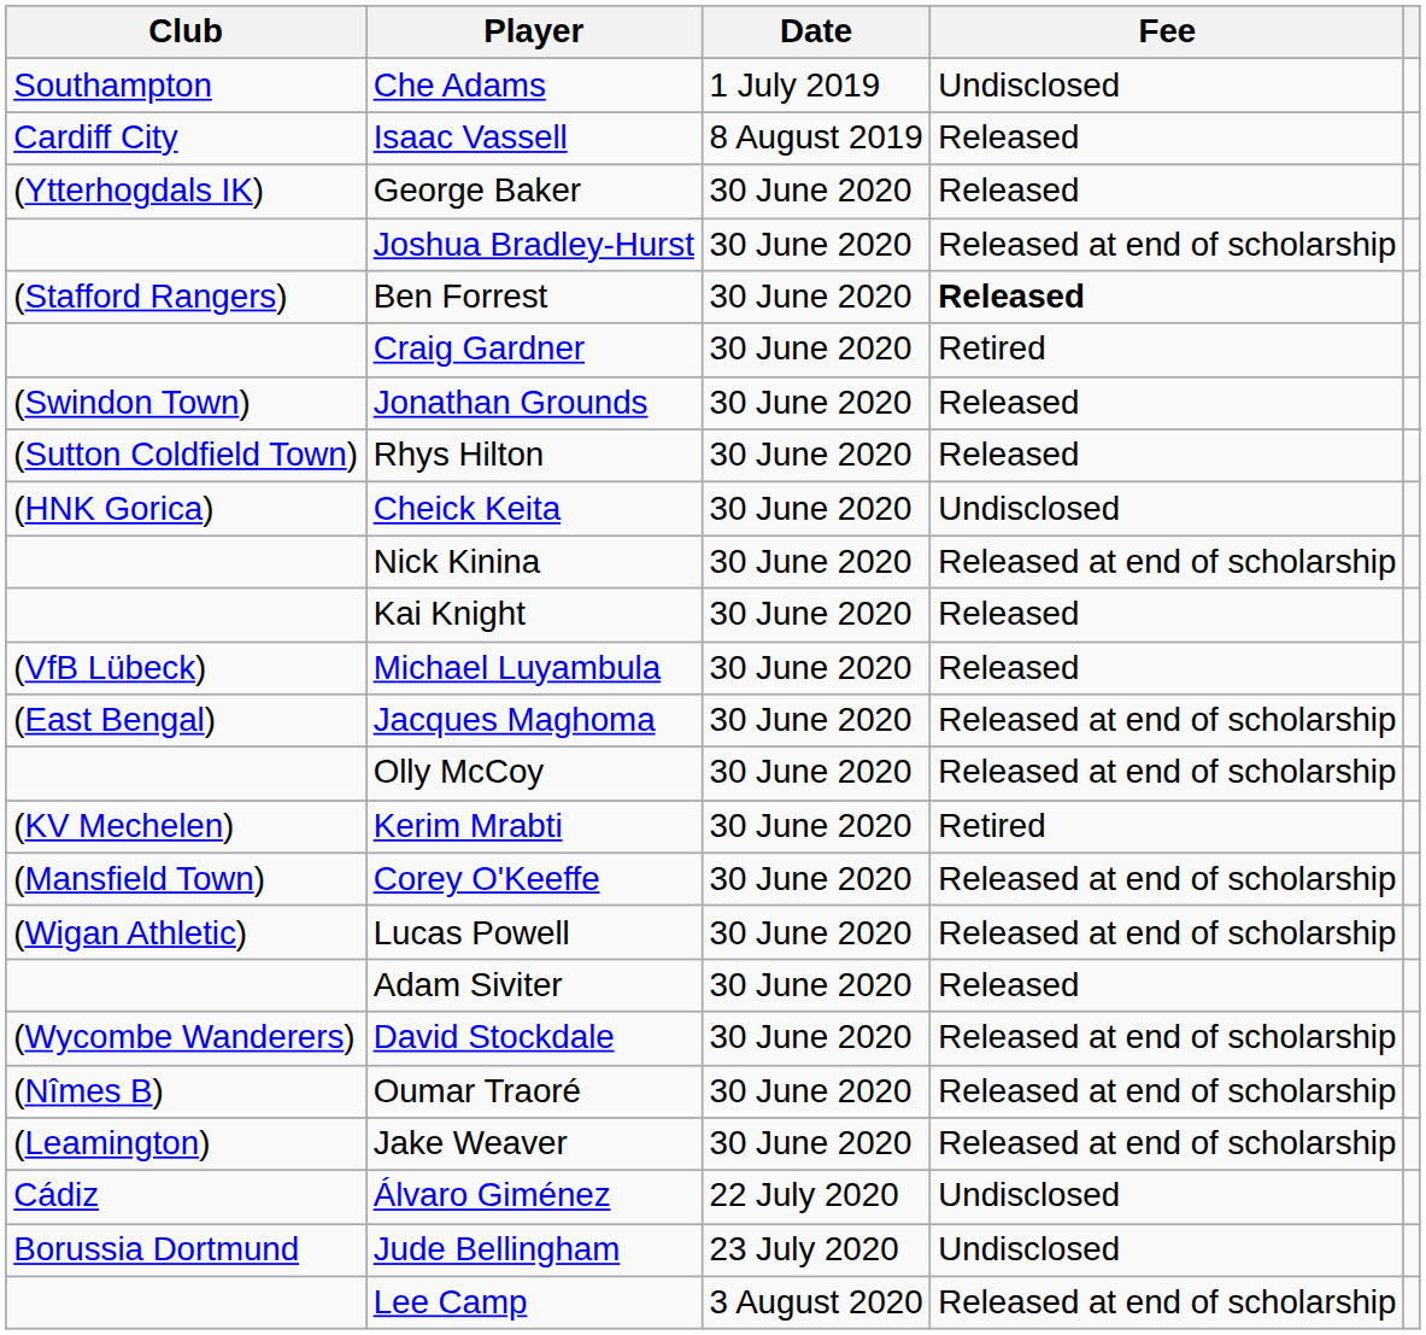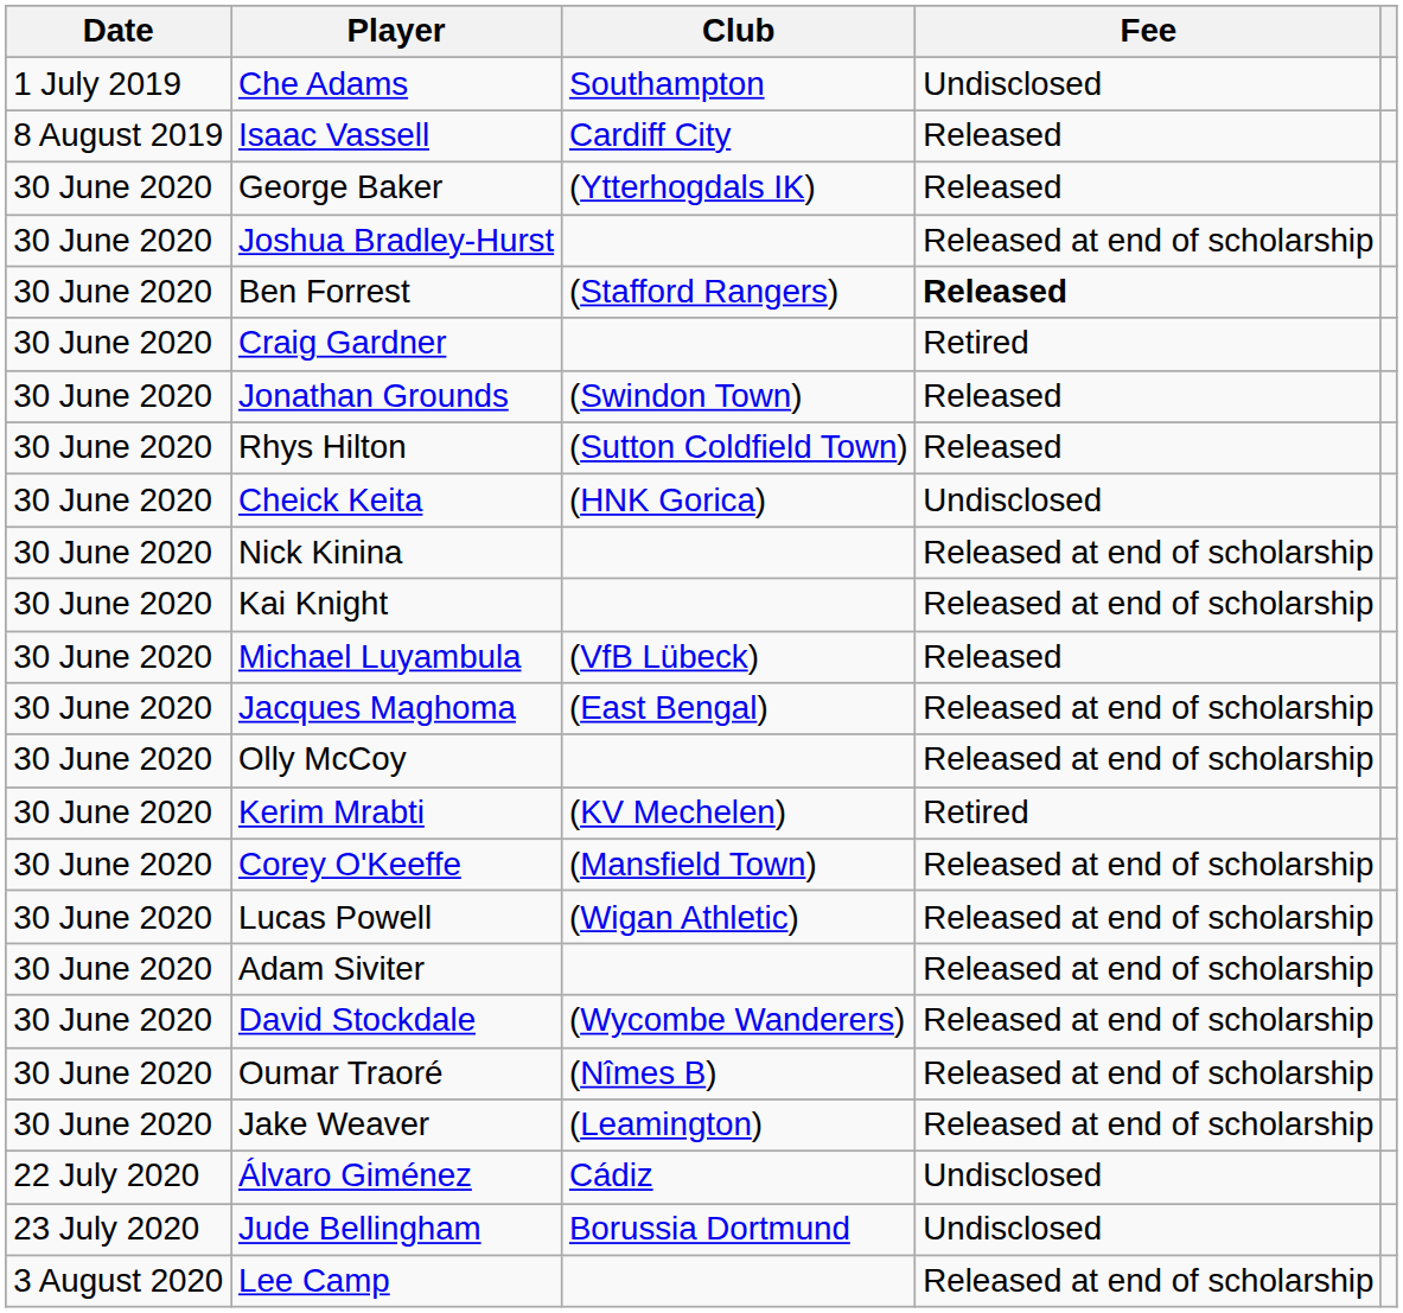columns swapped: Date <-> Club
Kai Knight | Fee: Released -> Released at end of scholarship
Adam Siviter | Fee: Released -> Released at end of scholarship
